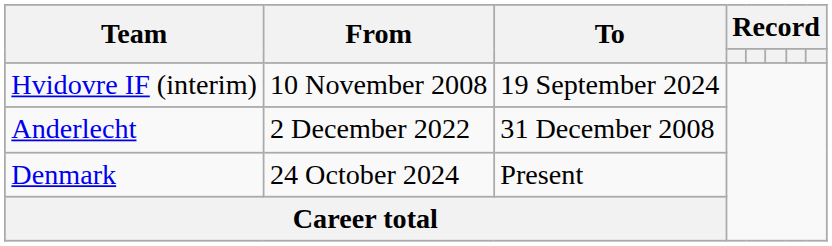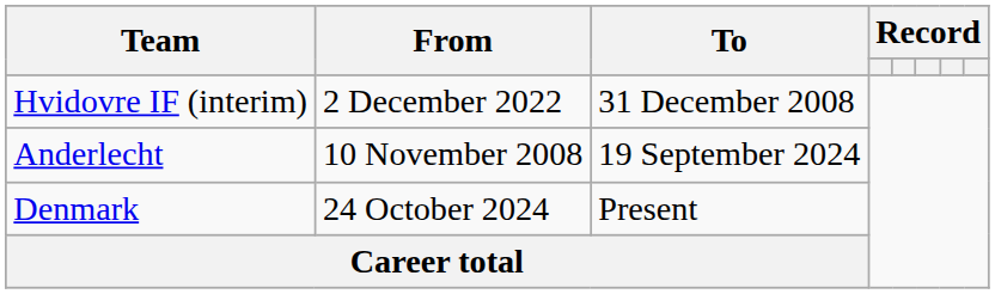Hvidovre IF (interim) | From: 10 November 2008 -> 2 December 2022
Hvidovre IF (interim) | To: 19 September 2024 -> 31 December 2008
Anderlecht | From: 2 December 2022 -> 10 November 2008
Anderlecht | To: 31 December 2008 -> 19 September 2024
